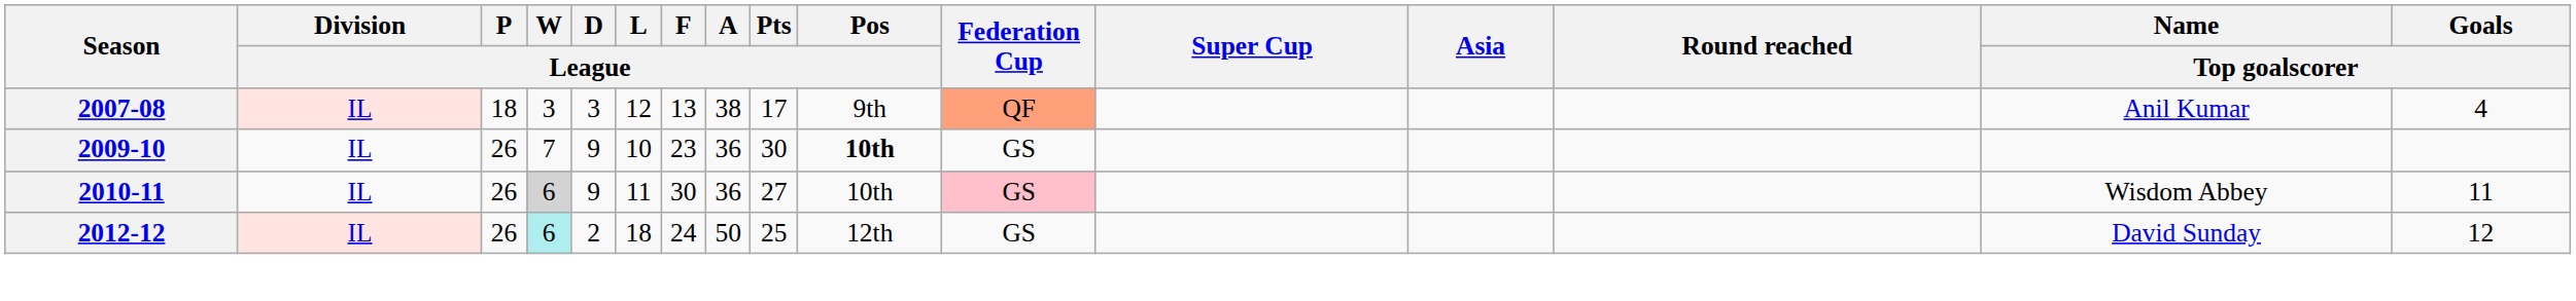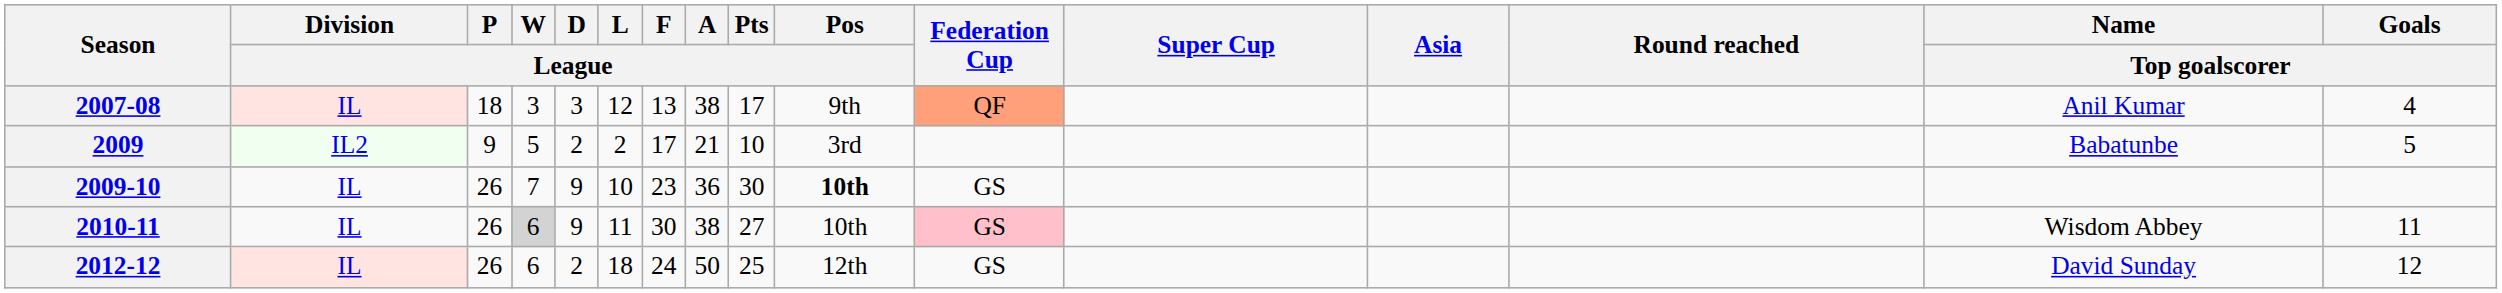+ row: 2009 | IL2 | 9 | 5 | 2 | 2 | 17 | 21 | 10 | 3rd | Babatunbe | 5
2010-11 | A / League: 36 -> 38
2012-12 | W / League: paleturquoise background -> no background
